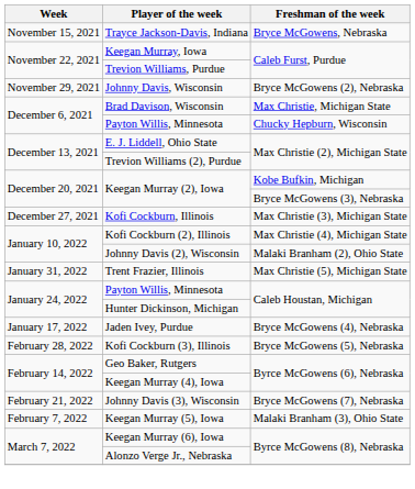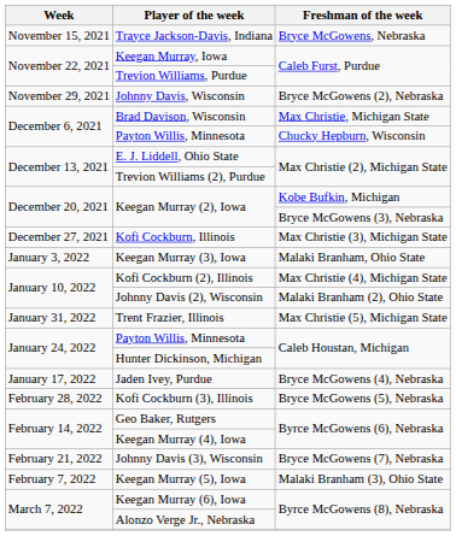+ row: January 3, 2022 | Keegan Murray (3), Iowa | Malaki Branham, Ohio State
